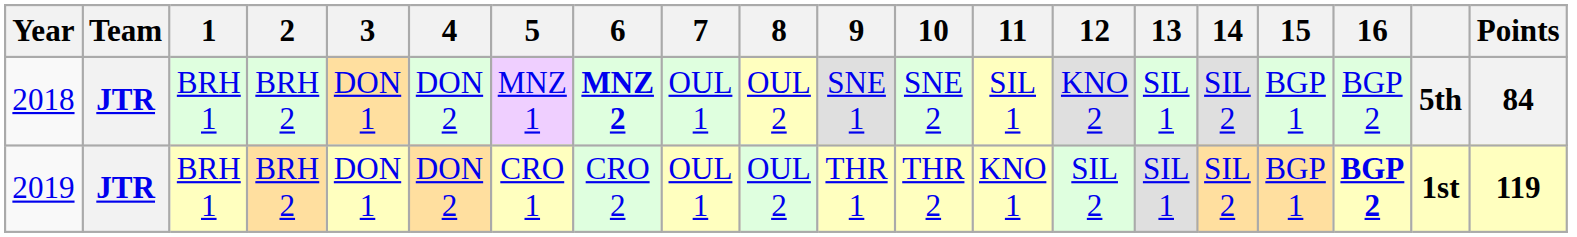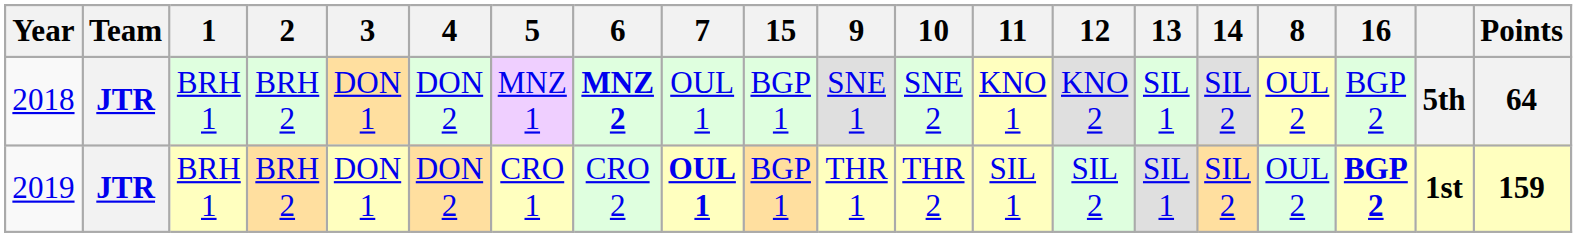columns swapped: 8 <-> 15
2018 | 11: SIL 1 -> KNO 1
2018 | Points: 84 -> 64
2019 | 7: normal -> bold
2019 | 11: KNO 1 -> SIL 1
2019 | Points: 119 -> 159
